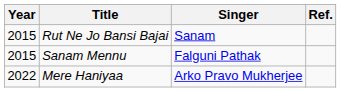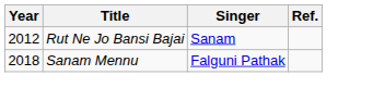Rut Ne Jo Bansi Bajai | Year: 2015 -> 2012
Sanam Mennu | Year: 2015 -> 2018
- row: 2022 | Mere Haniyaa | Arko Pravo Mukherjee
